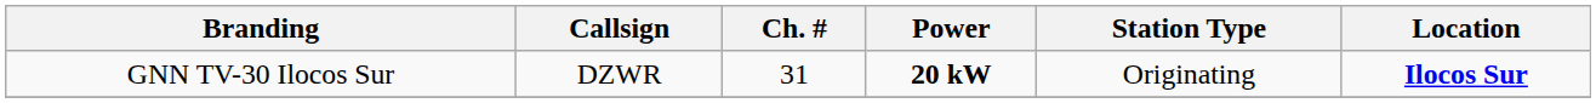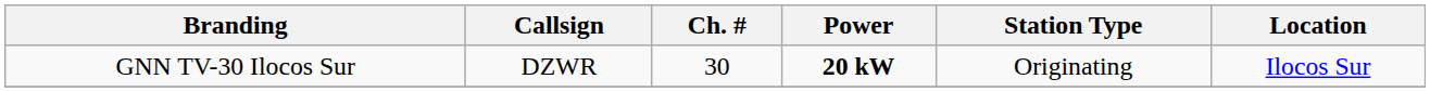GNN TV-30 Ilocos Sur | Ch. #: 31 -> 30
GNN TV-30 Ilocos Sur | Location: bold -> normal
